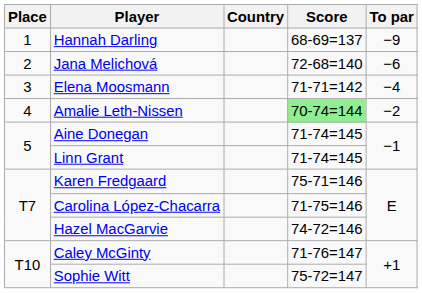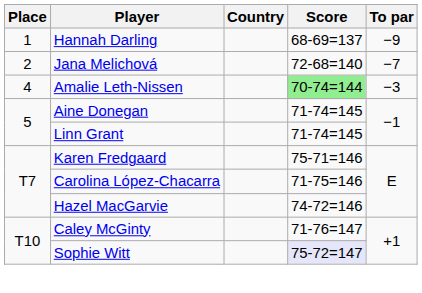Jana Melichová | To par: −6 -> −7
- row: 3 | Elena Moosmann | 71-71=142 | −4
Amalie Leth-Nissen | To par: −2 -> −3
Sophie Witt | Score: no background -> lavender background
